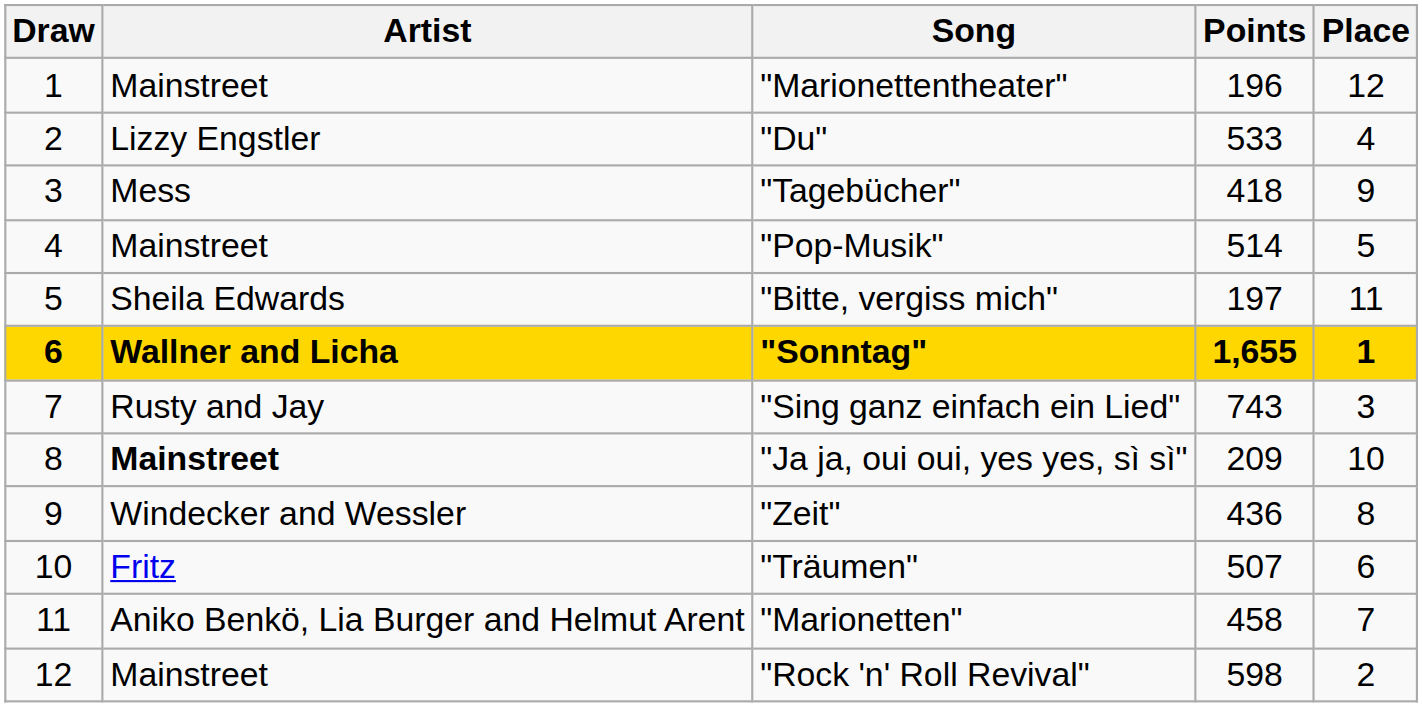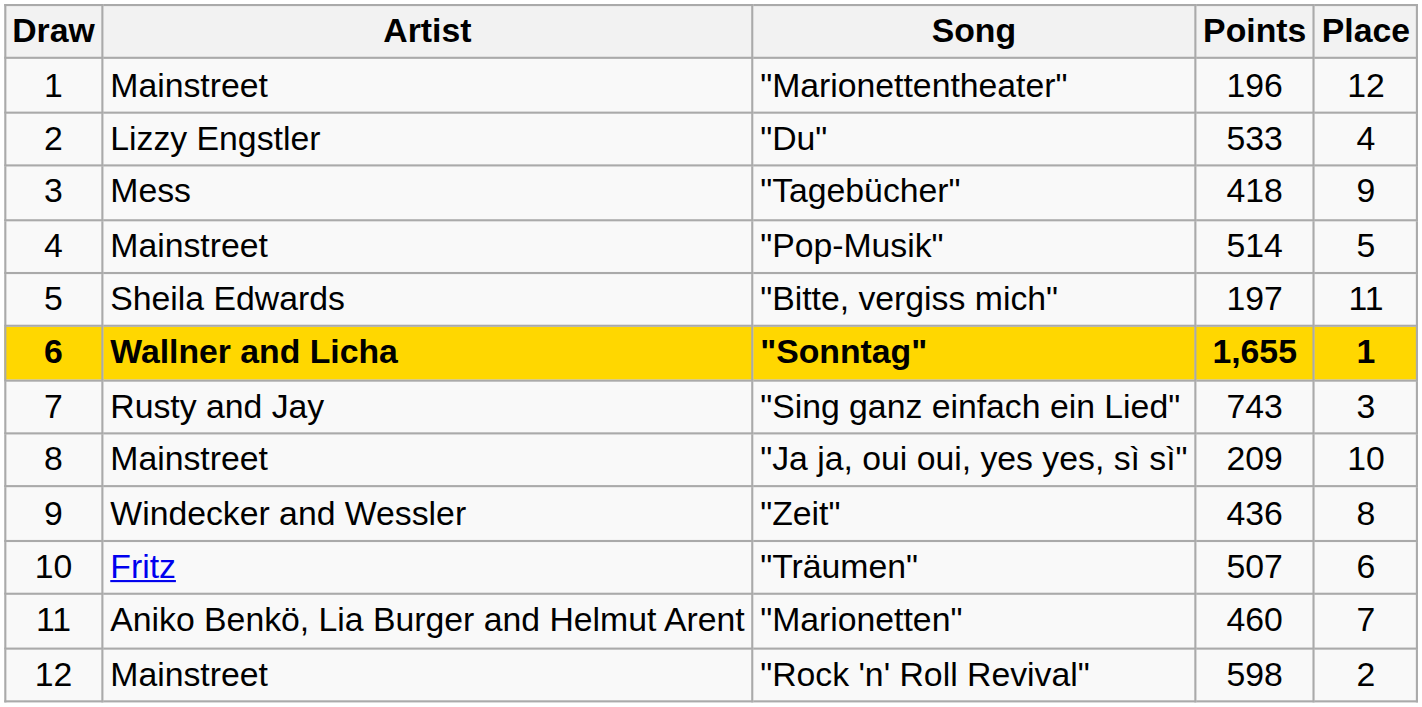"Ja ja, oui oui, yes yes, sì sì" | Artist: bold -> normal
"Marionetten" | Points: 458 -> 460
